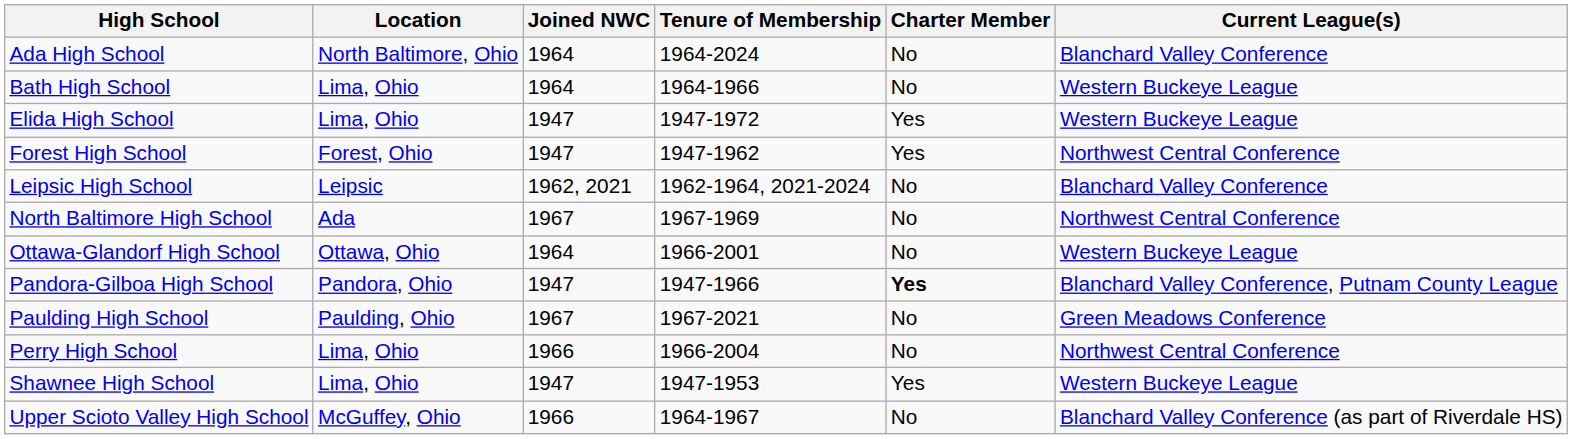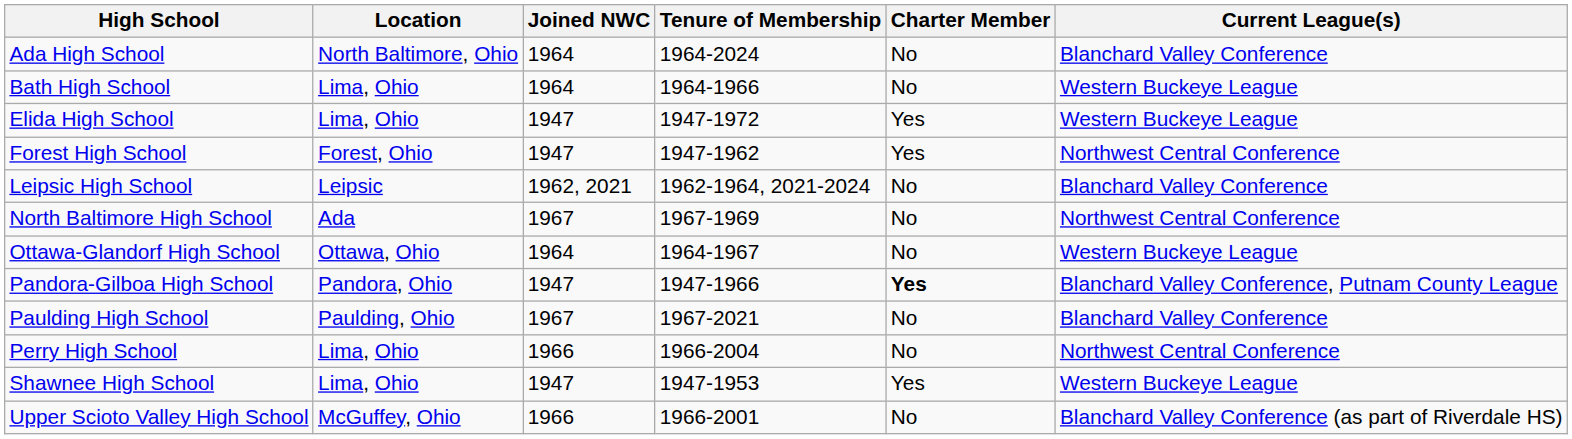Ottawa-Glandorf High School | Tenure of Membership: 1966-2001 -> 1964-1967
Paulding High School | Current League(s): Green Meadows Conference -> Blanchard Valley Conference
Upper Scioto Valley High School | Tenure of Membership: 1964-1967 -> 1966-2001
